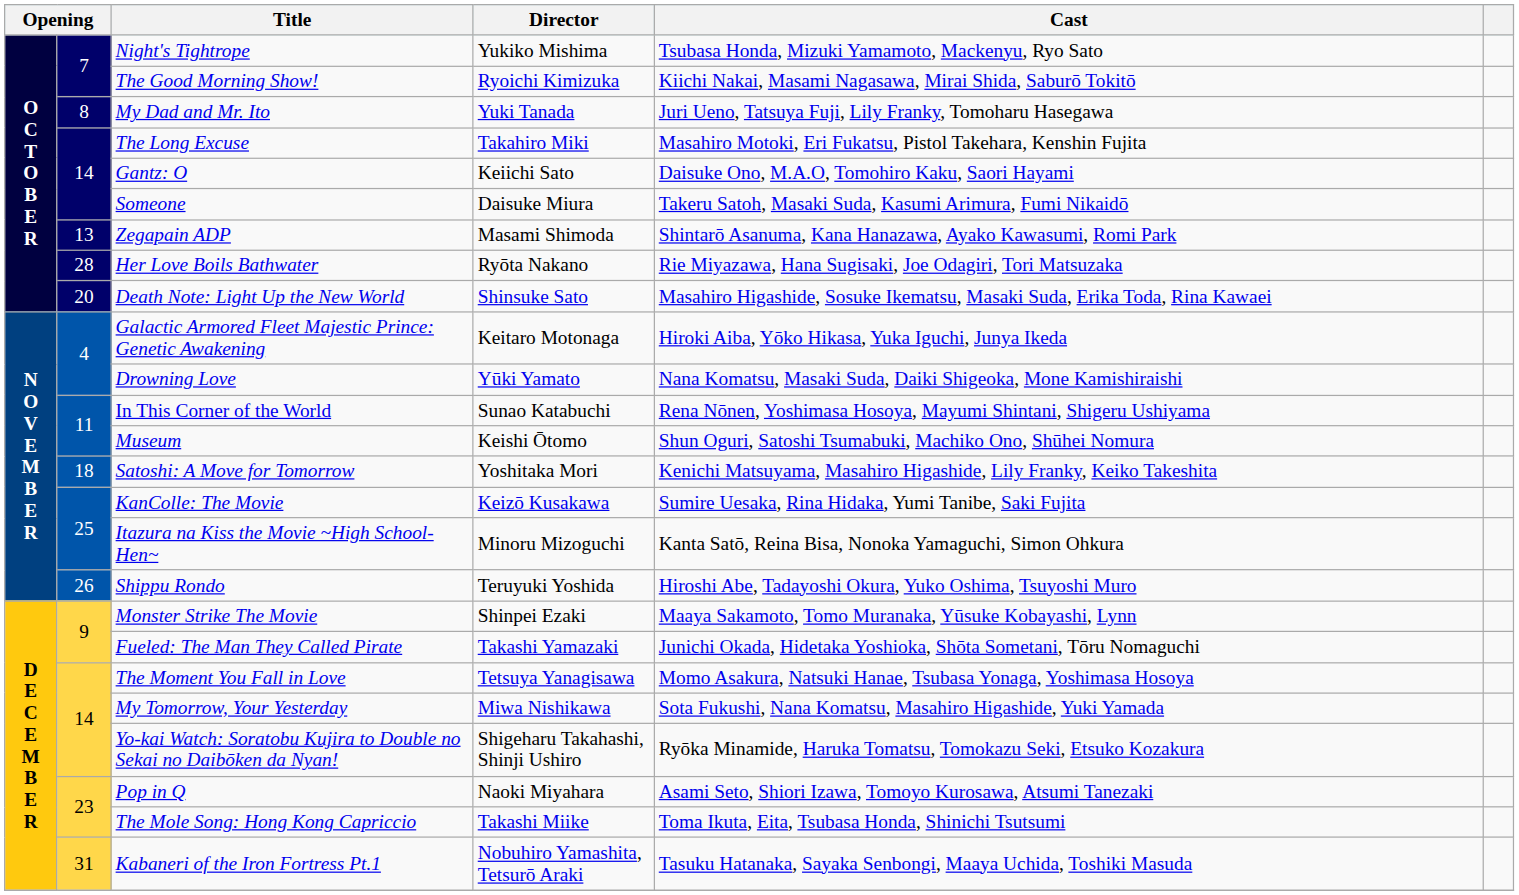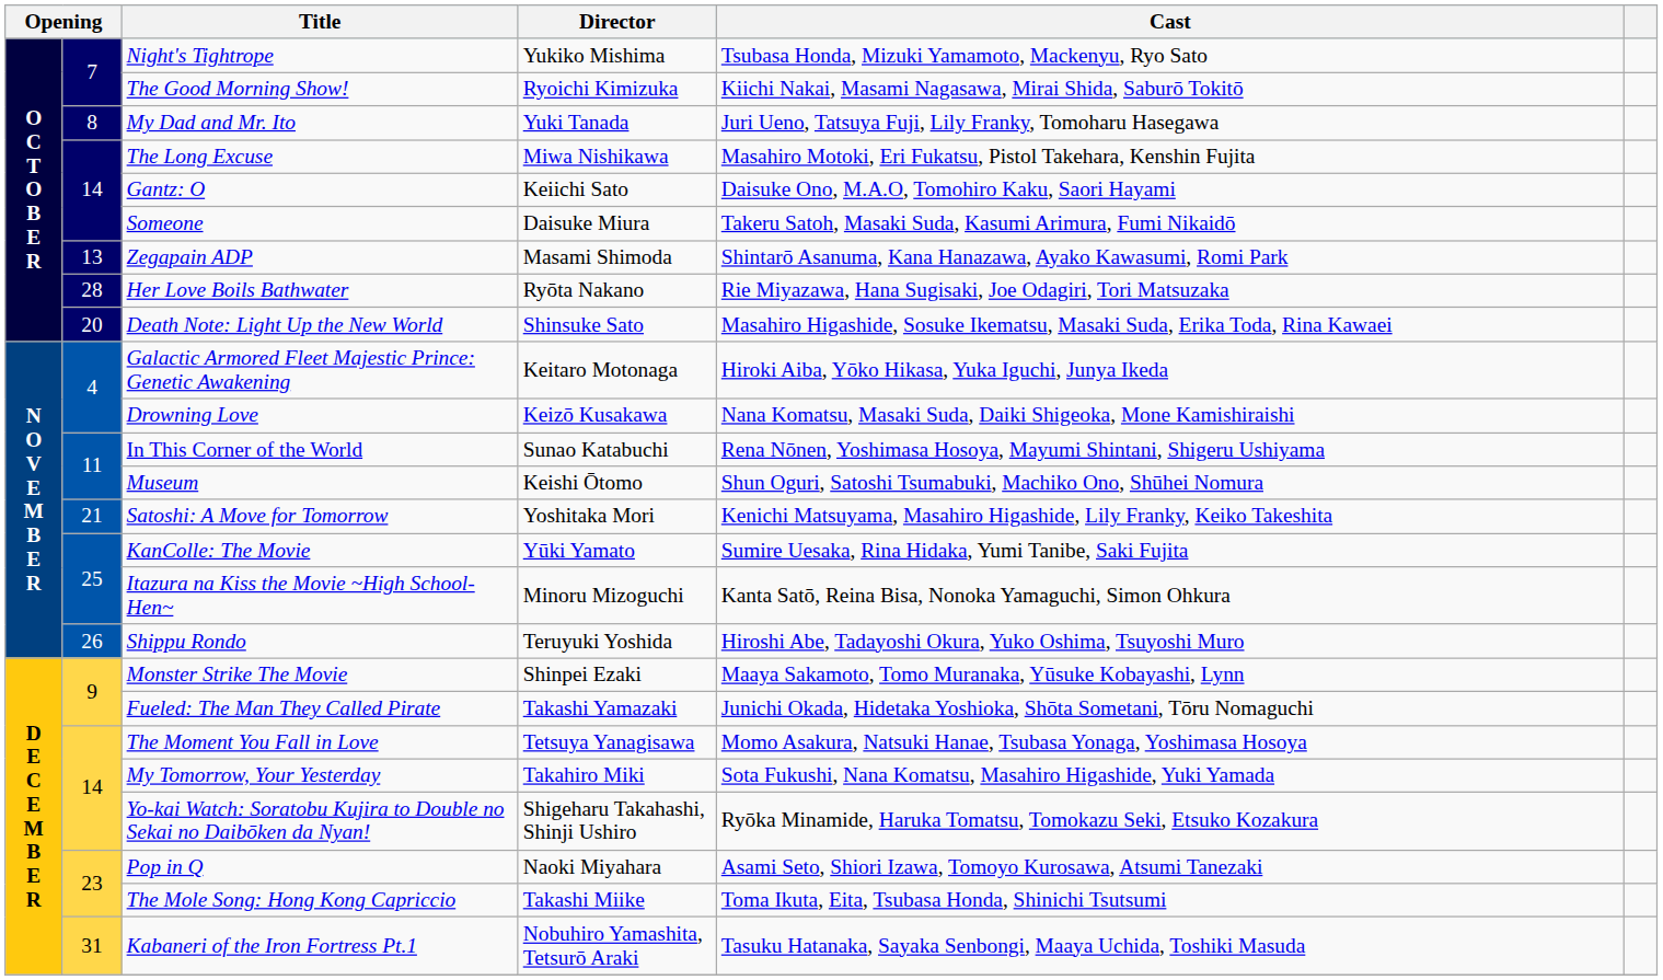The Long Excuse | Director: Takahiro Miki -> Miwa Nishikawa
Drowning Love | Director: Yūki Yamato -> Keizō Kusakawa
Satoshi: A Move for Tomorrow | column 2: 18 -> 21
KanColle: The Movie | Director: Keizō Kusakawa -> Yūki Yamato
My Tomorrow, Your Yesterday | Director: Miwa Nishikawa -> Takahiro Miki
